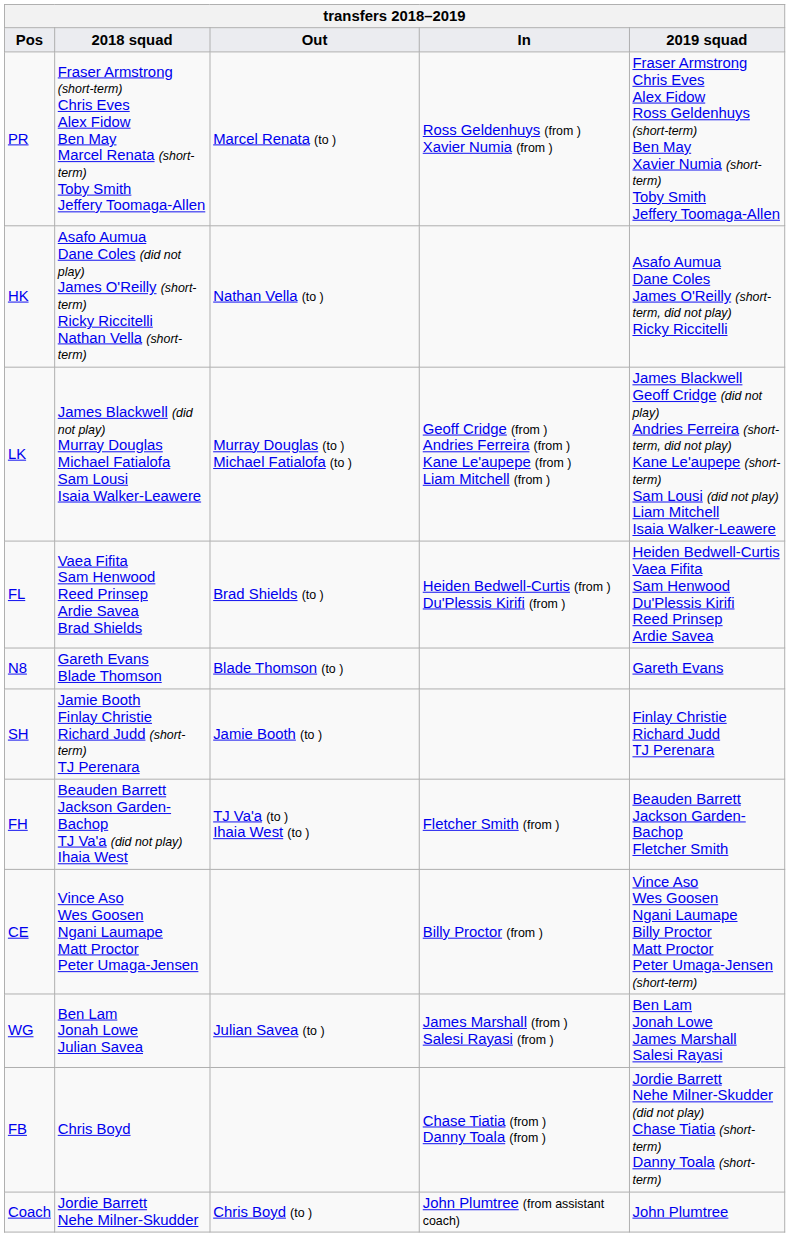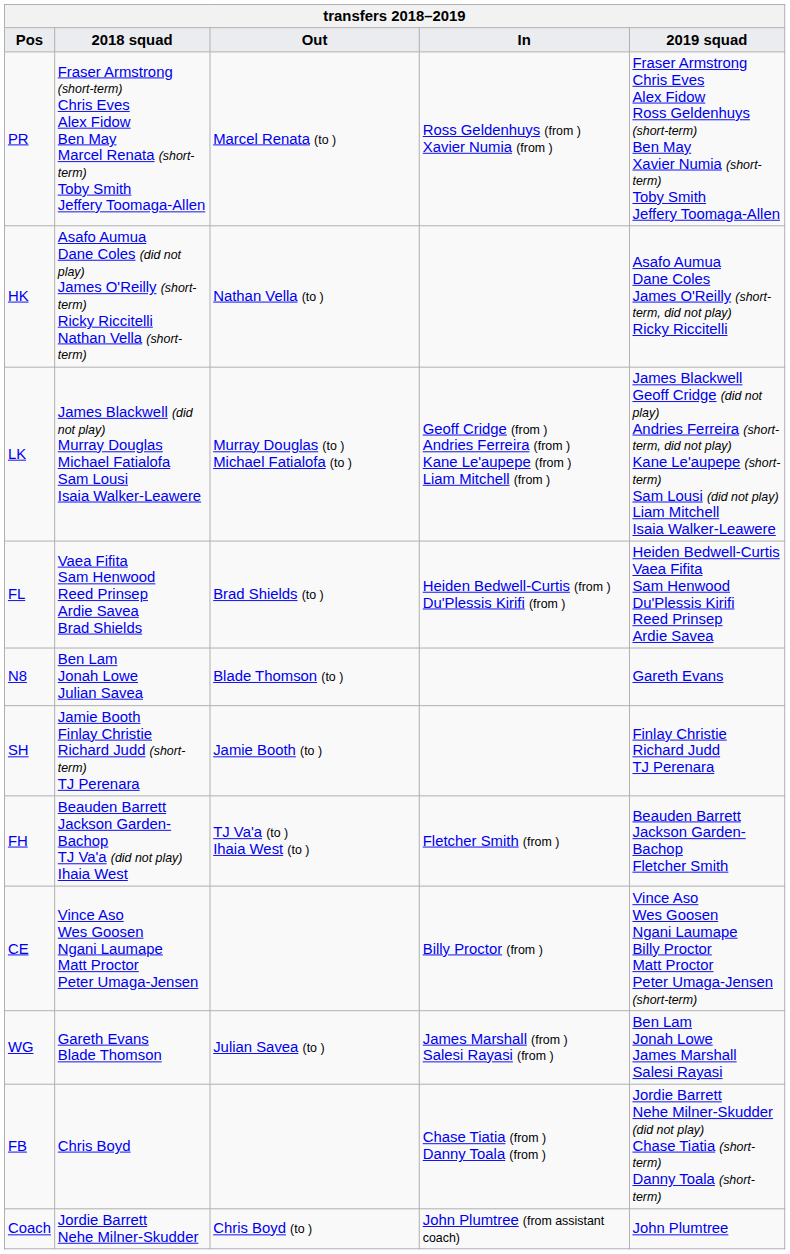N8 | 2018 squad: Gareth Evans Blade Thomson -> Ben Lam Jonah Lowe Julian Savea
WG | 2018 squad: Ben Lam Jonah Lowe Julian Savea -> Gareth Evans Blade Thomson
